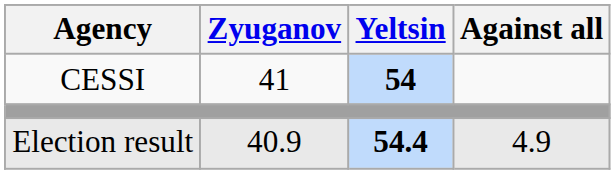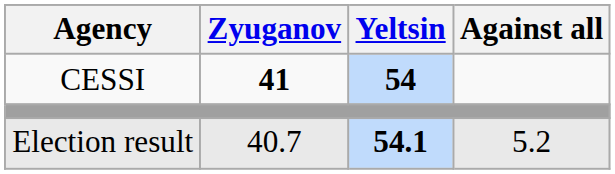CESSI | Zyuganov: normal -> bold
Election result | Zyuganov: 40.9 -> 40.7
Election result | Yeltsin: 54.4 -> 54.1
Election result | Against all: 4.9 -> 5.2
